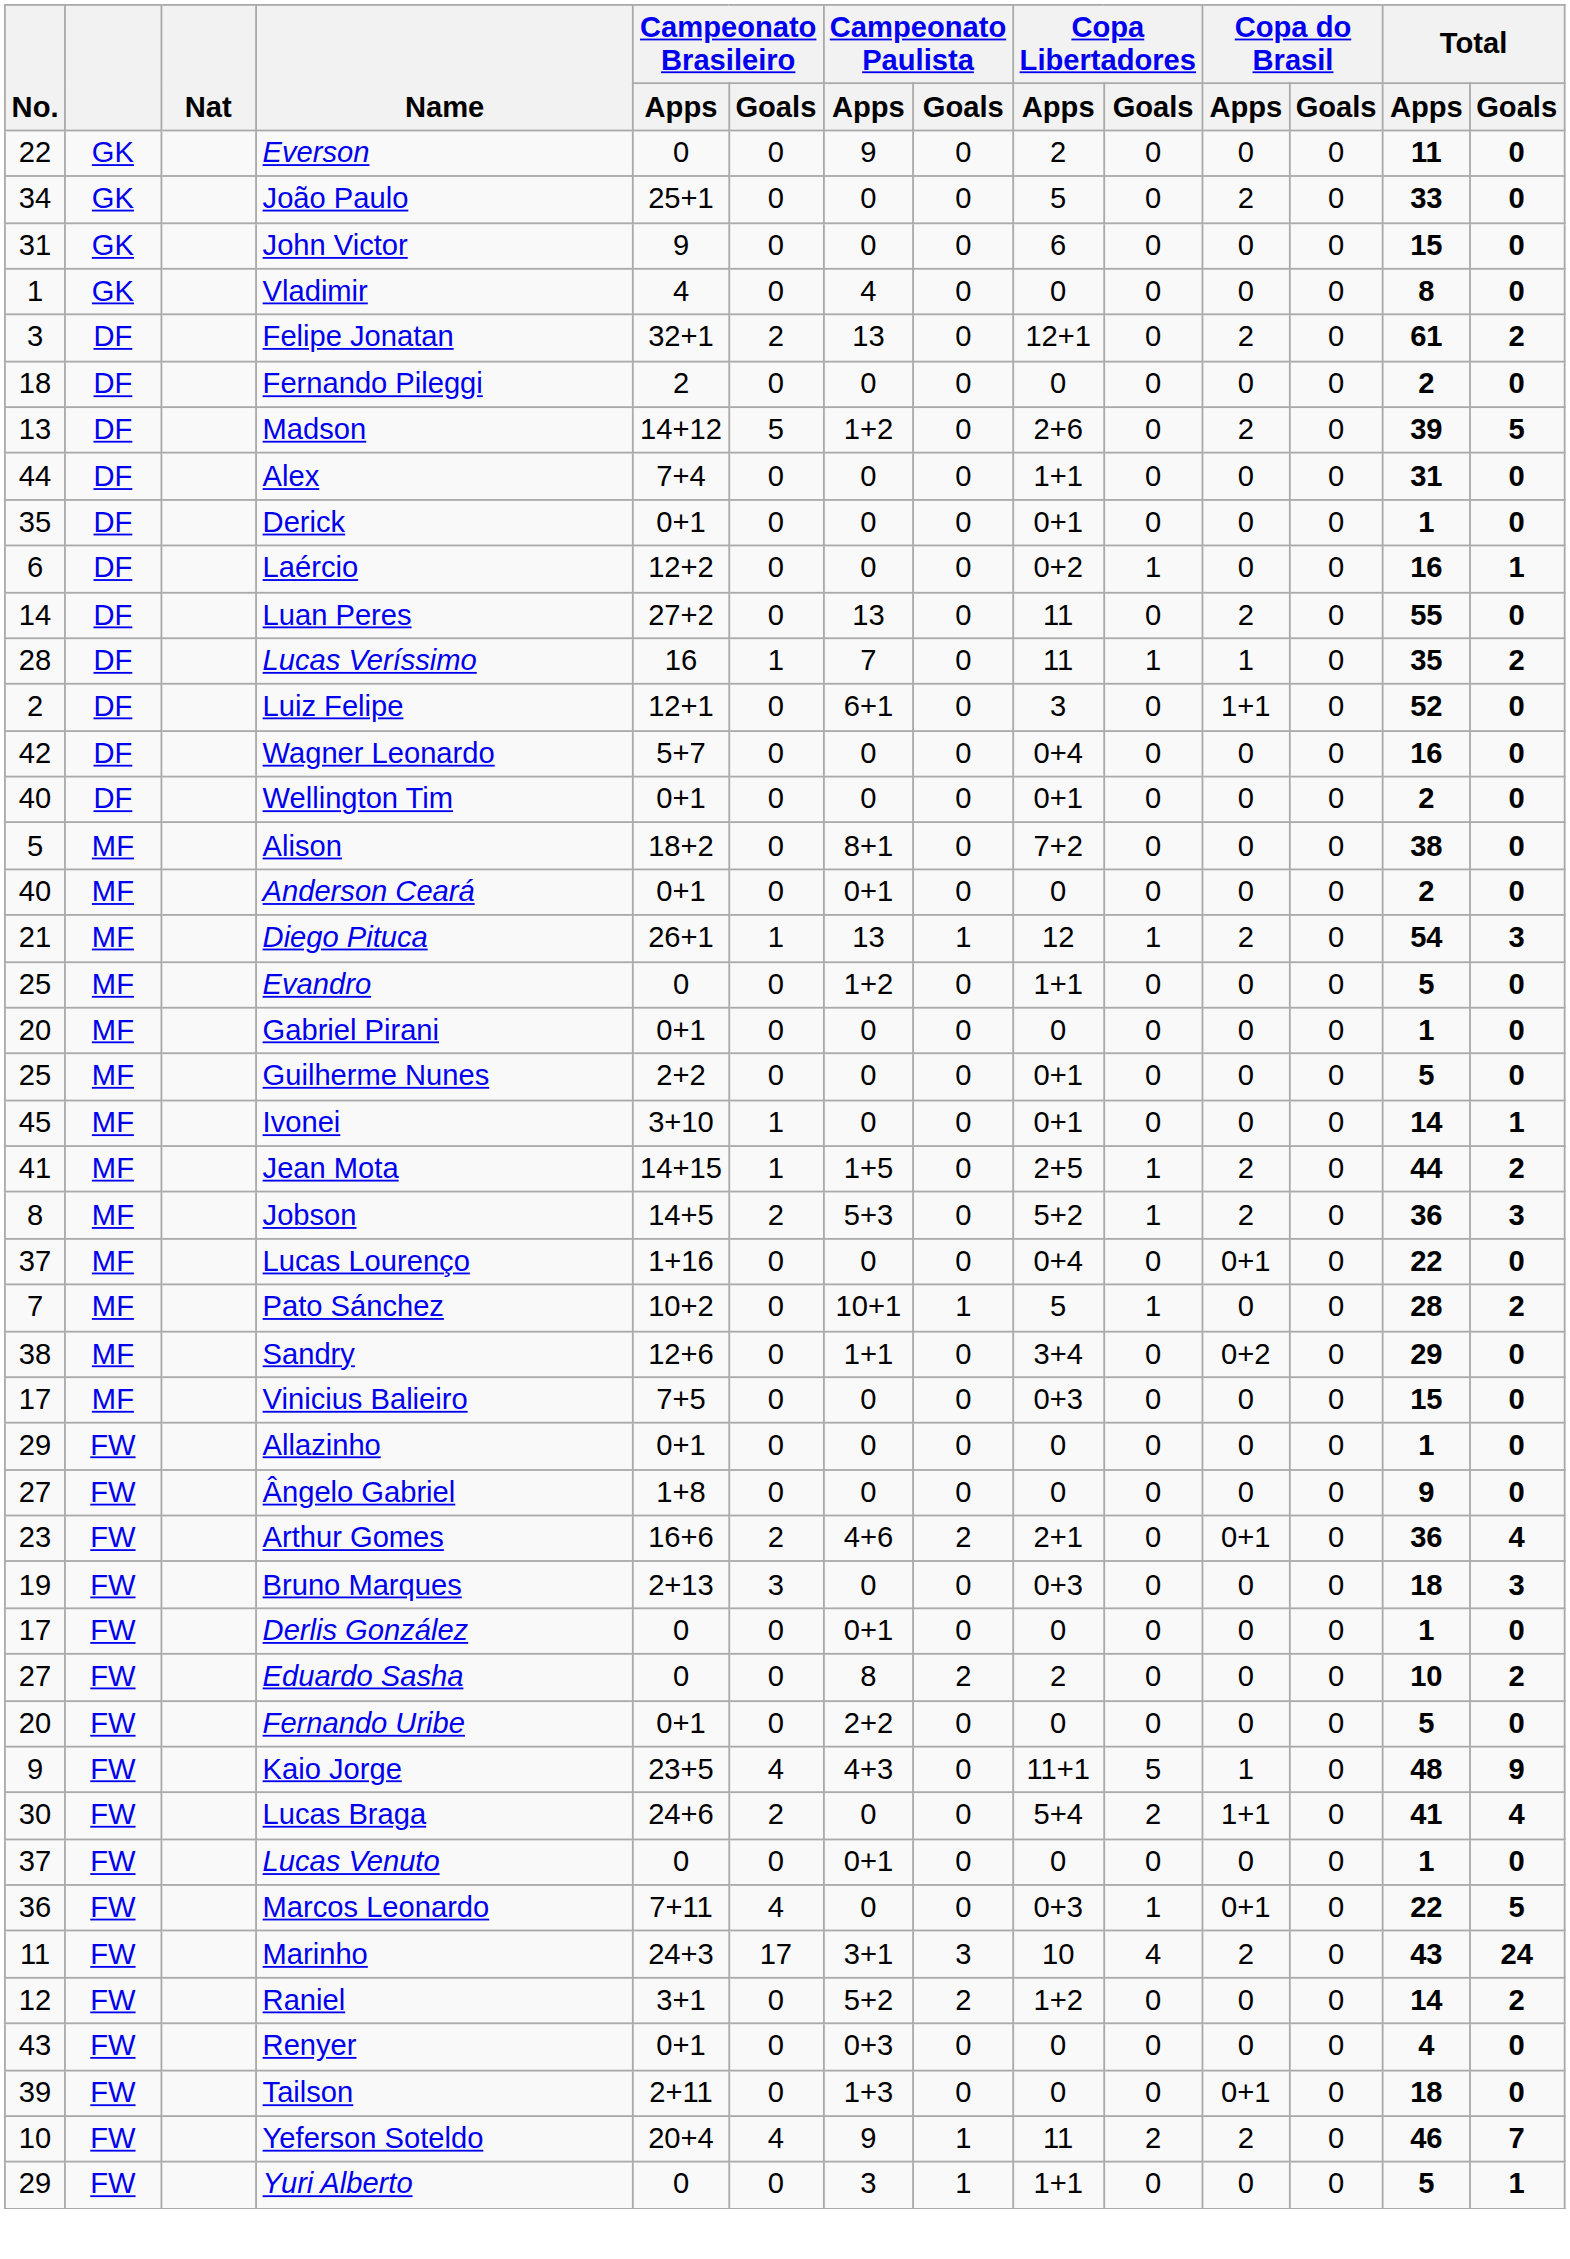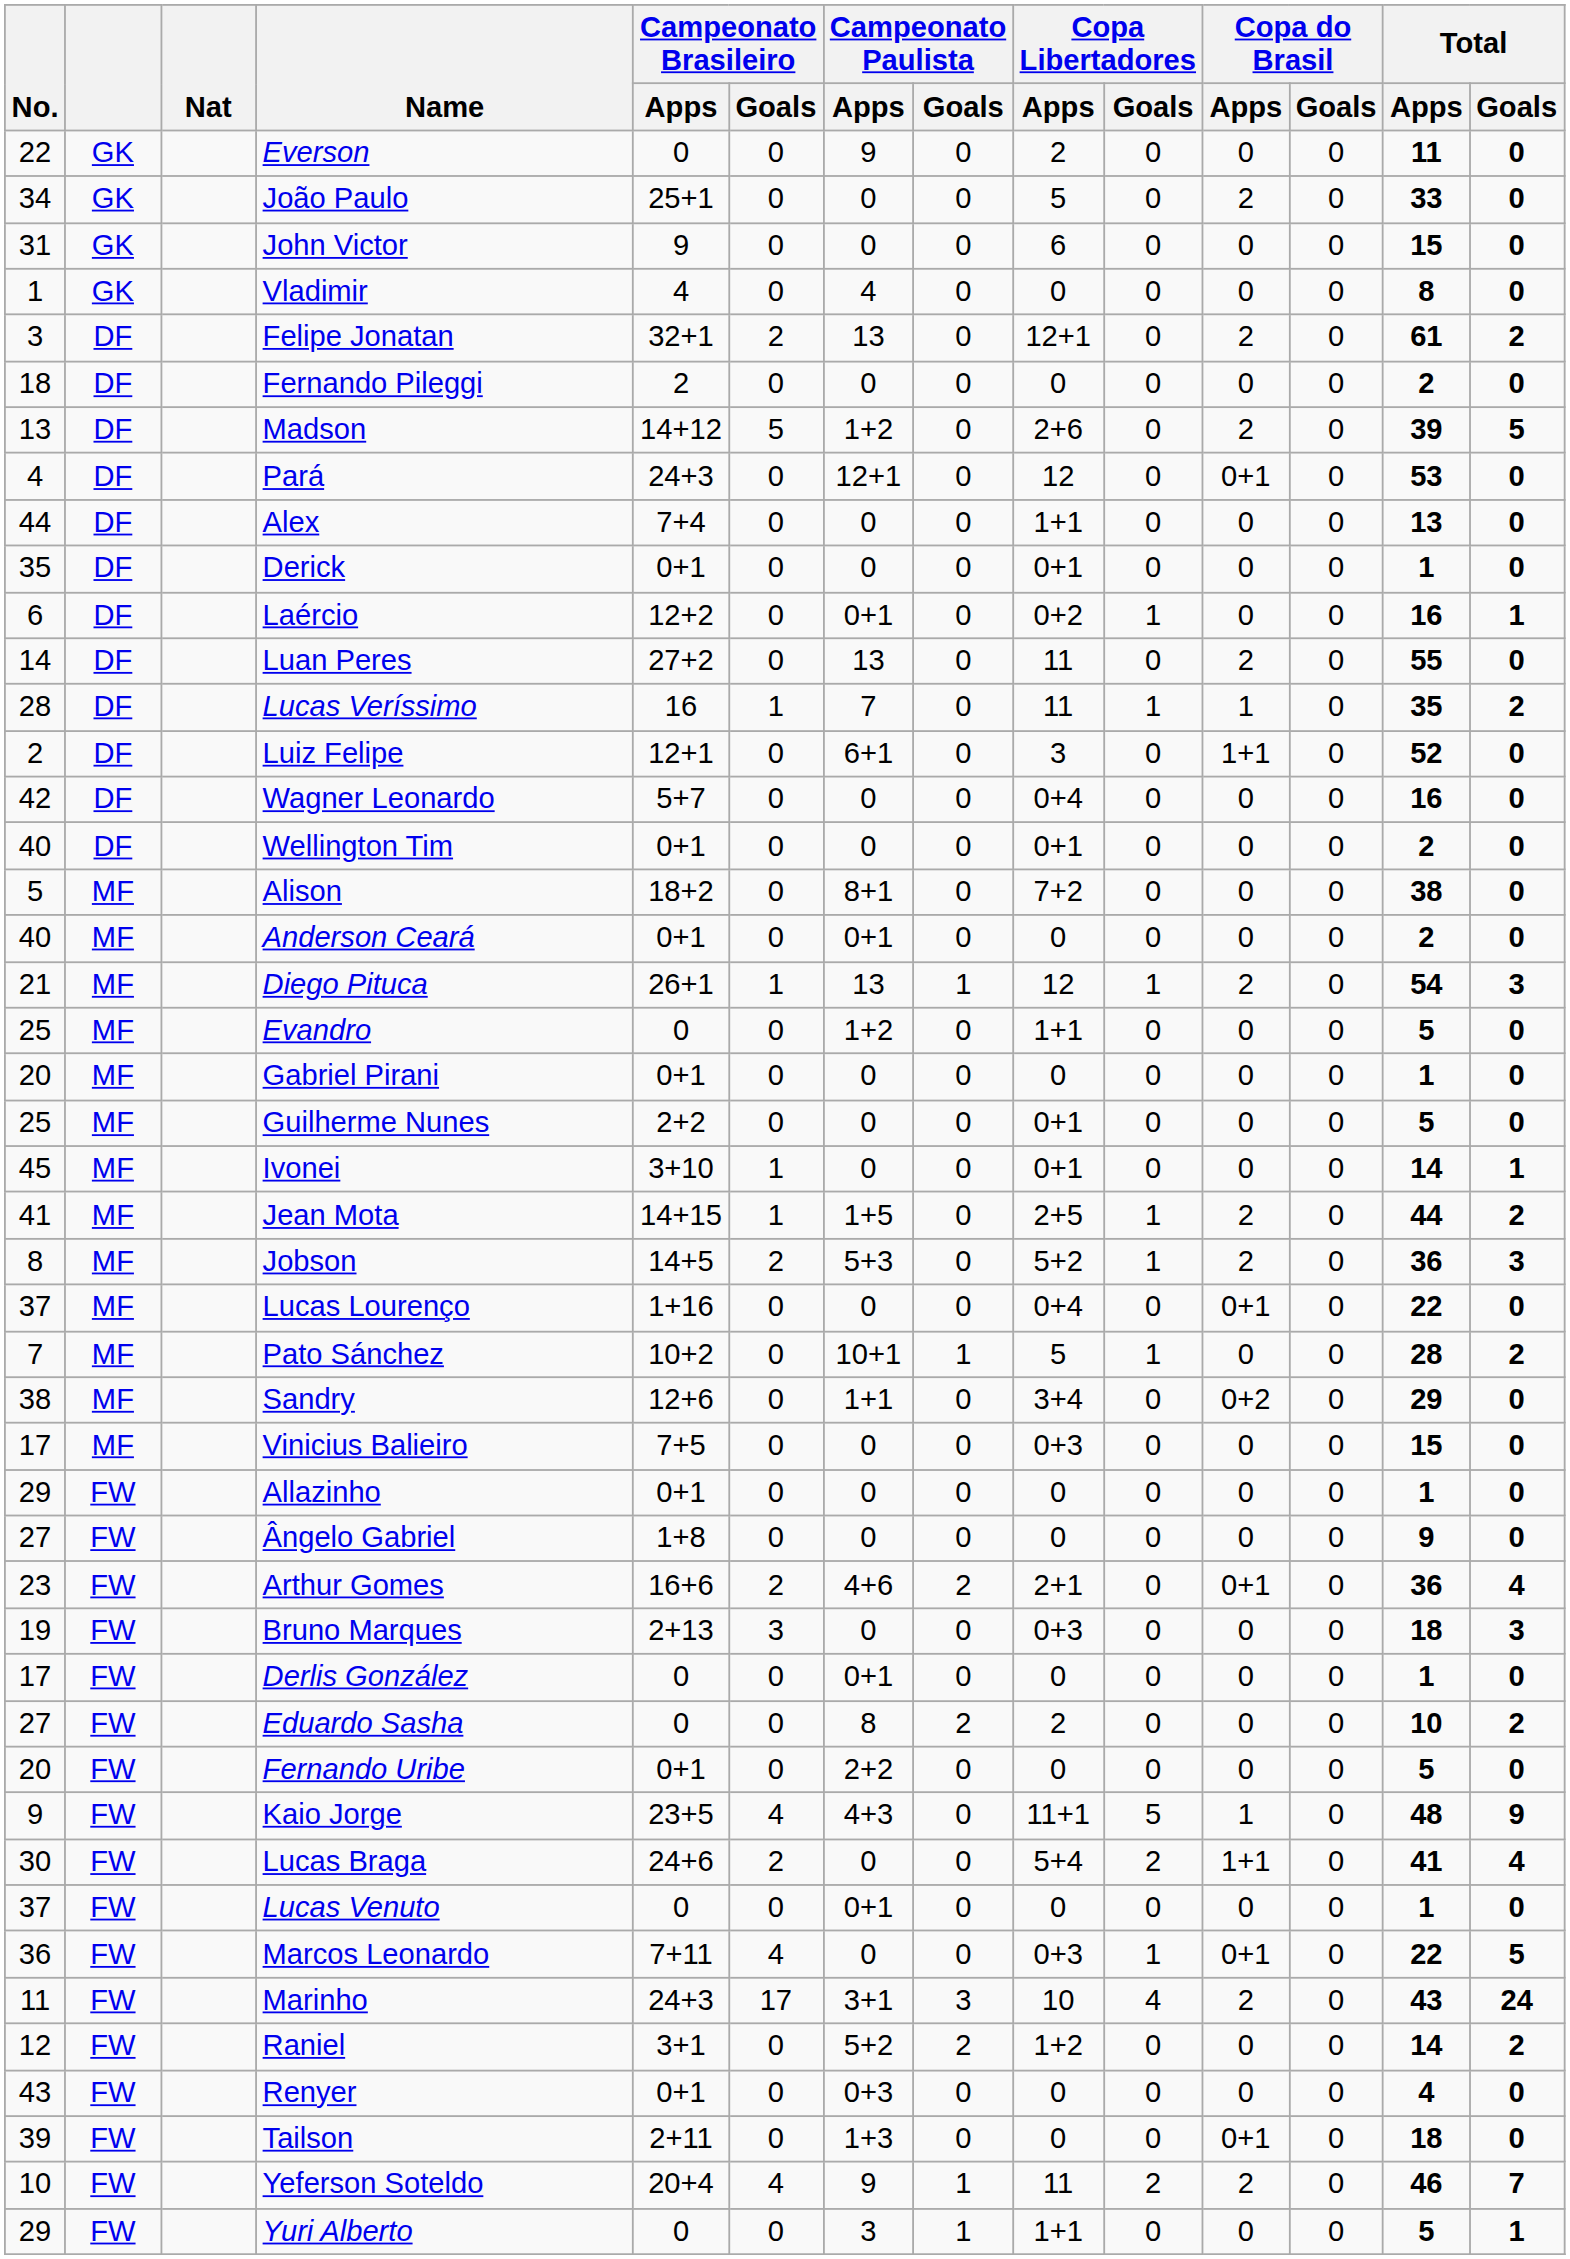+ row: 4 | DF | Pará | 24+3 | 0 | 12+1 | 0 | 12 | 0 | 0+1 | 0 | 53 | 0
Alex | Total / Apps: 31 -> 13
Laércio | Campeonato Paulista / Apps: 0 -> 0+1
